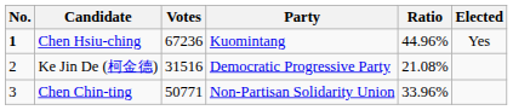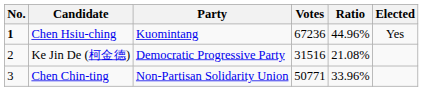columns swapped: Party <-> Votes
